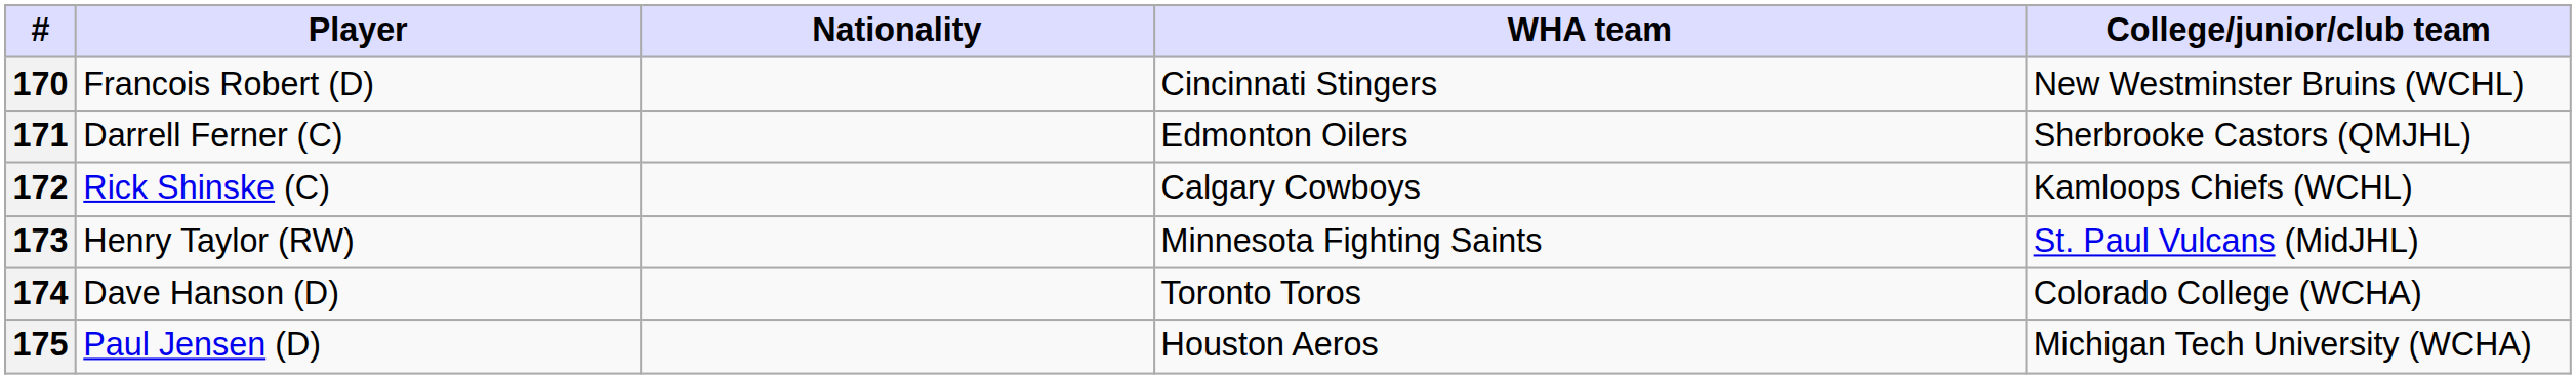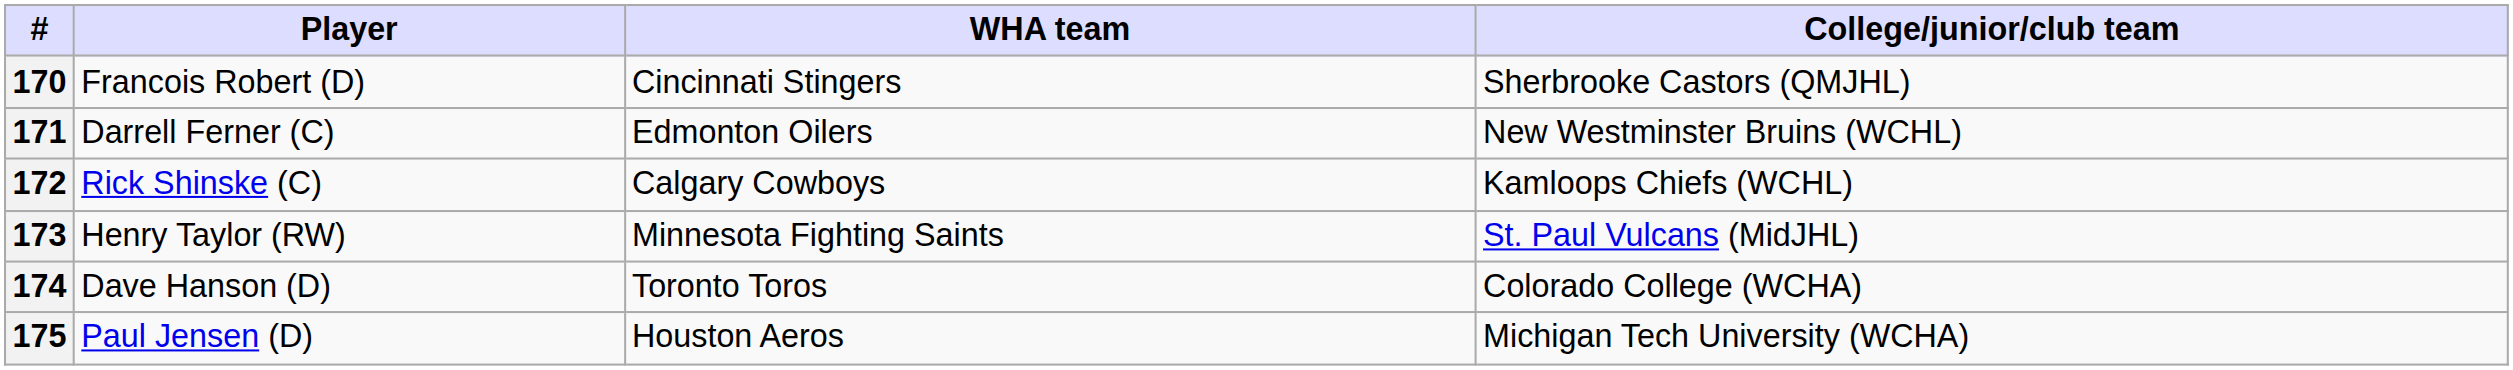- column: Nationality
170 | College/junior/club team: New Westminster Bruins (WCHL) -> Sherbrooke Castors (QMJHL)
171 | College/junior/club team: Sherbrooke Castors (QMJHL) -> New Westminster Bruins (WCHL)
